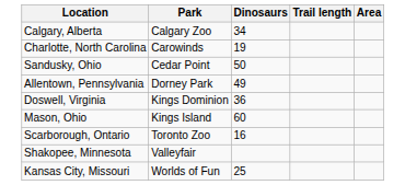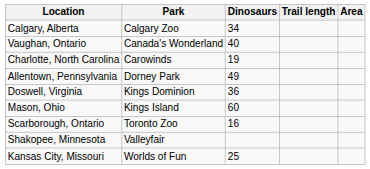+ row: Vaughan, Ontario | Canada's Wonderland | 40
- row: Sandusky, Ohio | Cedar Point | 50
